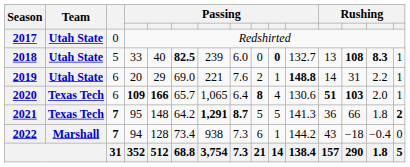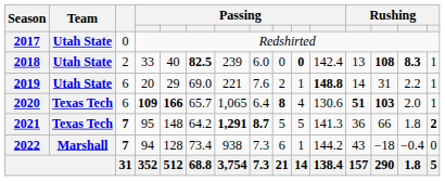2018 | column 3: 5 -> 2
2018 | column 11: 132.7 -> 142.4
